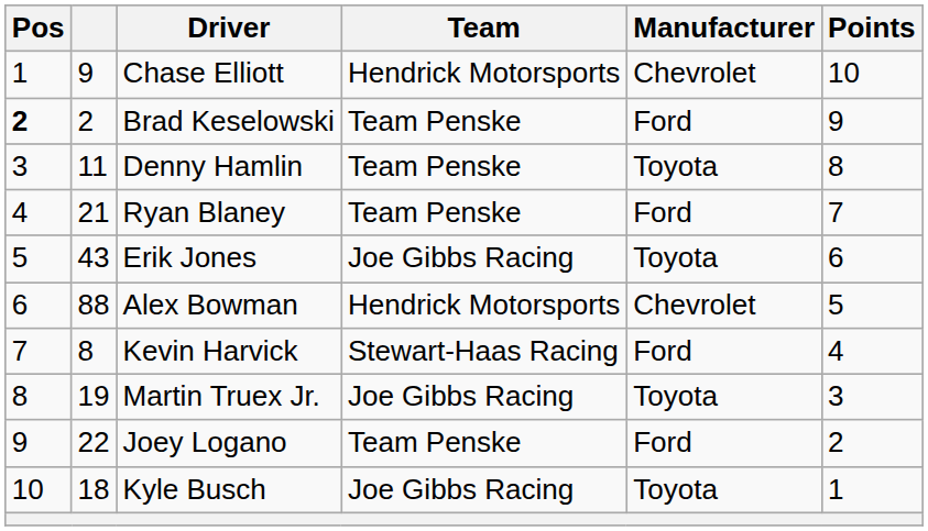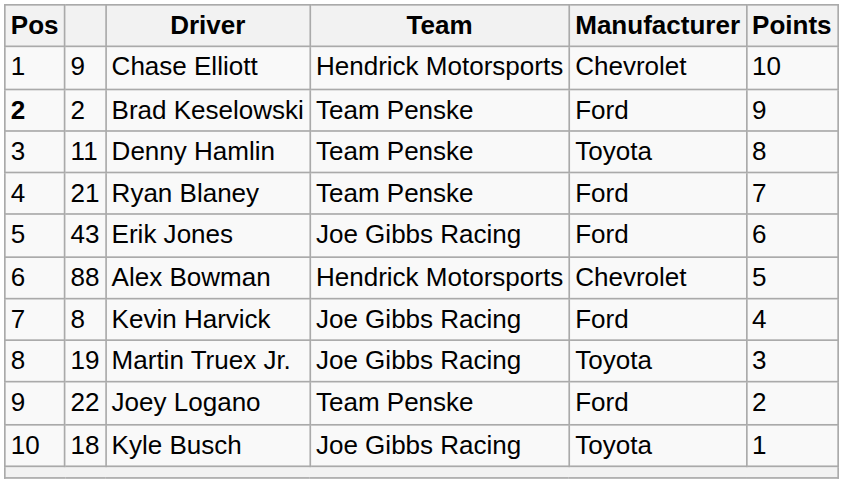Erik Jones | Manufacturer: Toyota -> Ford
Kevin Harvick | Team: Stewart-Haas Racing -> Joe Gibbs Racing
